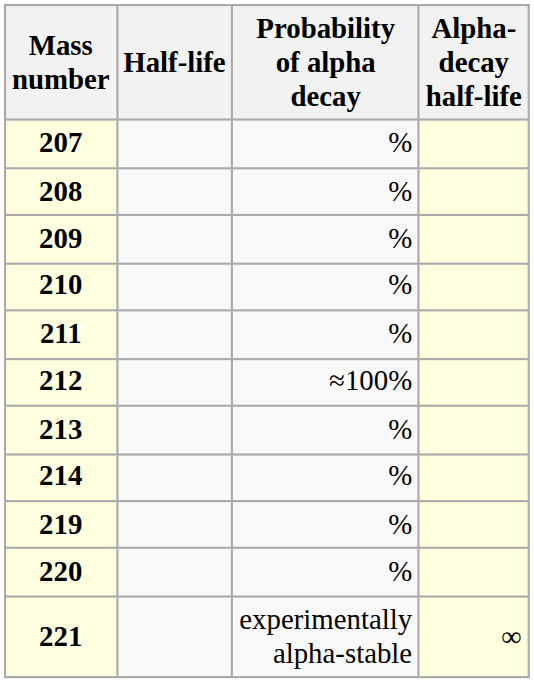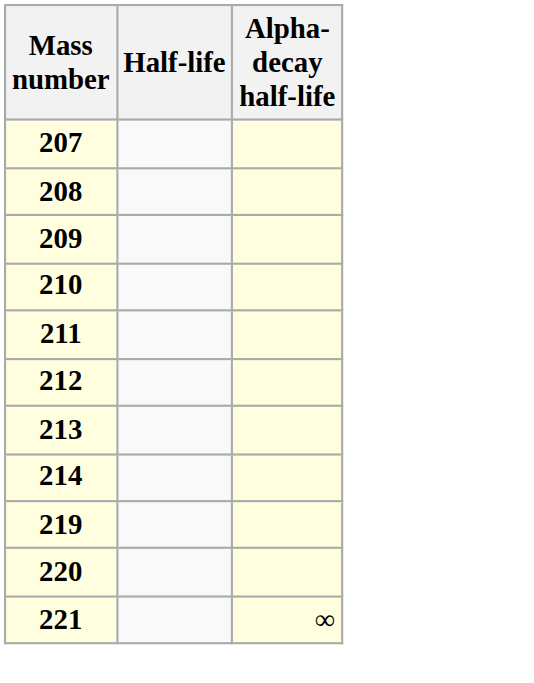- column: Probability of alpha decay | % | % | % | % | % | ≈100% | % | % | % | % | experimentally alpha-stable
